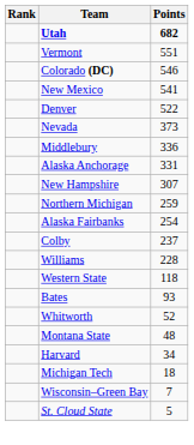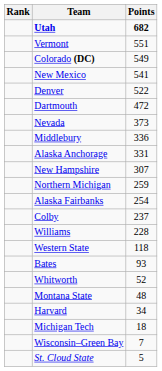Colorado (DC) | Points: 546 -> 549
+ row: Dartmouth | 472
